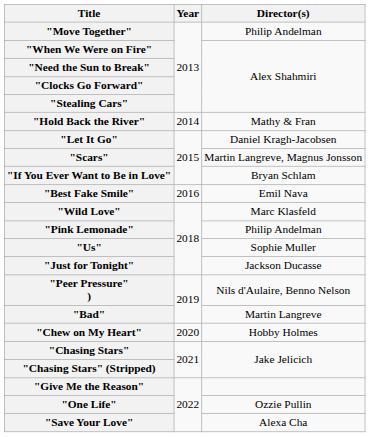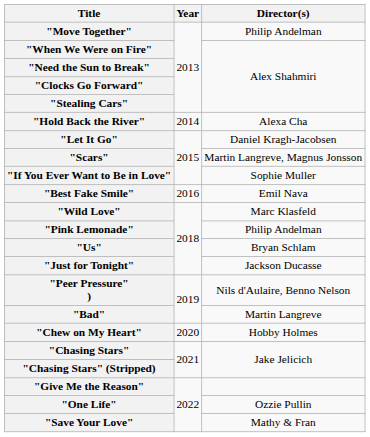"Hold Back the River" | Director(s): Mathy & Fran -> Alexa Cha
"If You Ever Want to Be in Love" | Director(s): Bryan Schlam -> Sophie Muller
"Us" | Director(s): Sophie Muller -> Bryan Schlam
"Save Your Love" | Director(s): Alexa Cha -> Mathy & Fran
